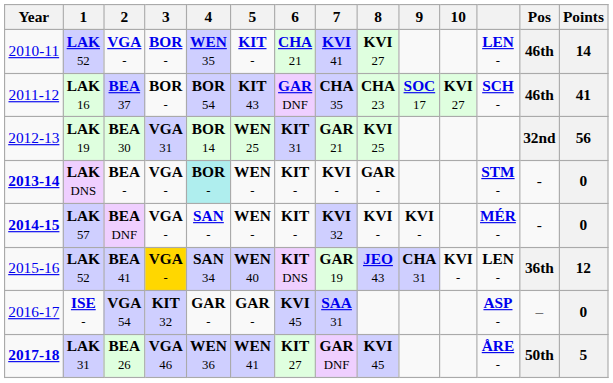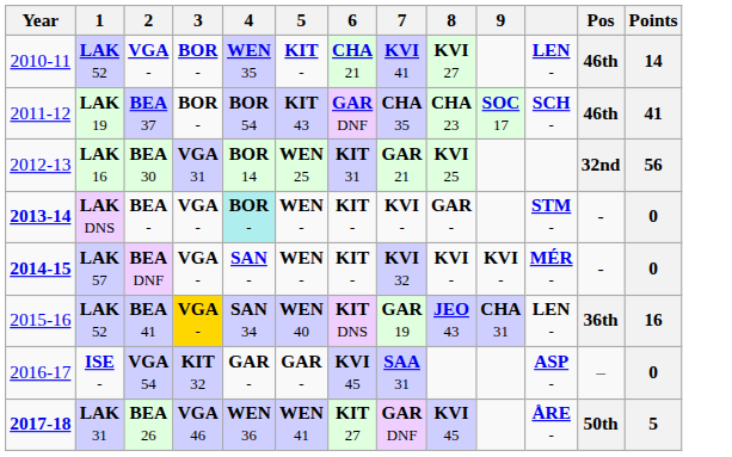- column: 10 | KVI 27 | KVI -
BEA 37 | 1: LAK 16 -> LAK 19
BEA 30 | 1: LAK 19 -> LAK 16
BEA 41 | Points: 12 -> 16
